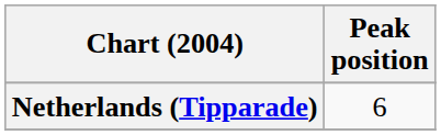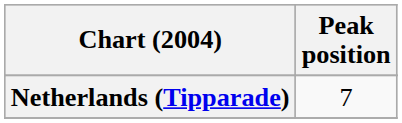Netherlands (Tipparade) | Peak position: 6 -> 7
